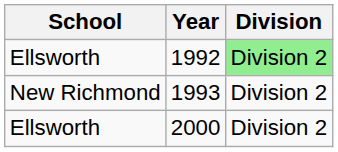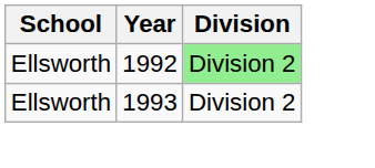1993 | School: New Richmond -> Ellsworth
- row: Ellsworth | 2000 | Division 2
